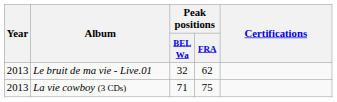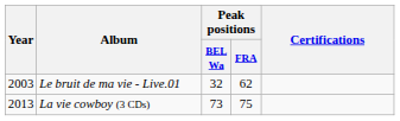Le bruit de ma vie - Live.01 | Year: 2013 -> 2003
La vie cowboy (3 CDs) | Peak positions / BEL Wa: 71 -> 73
